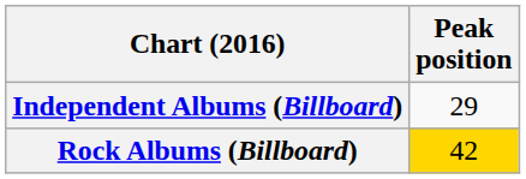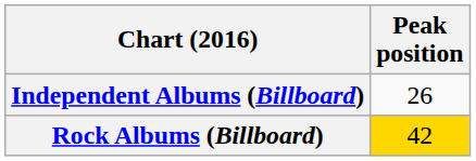Independent Albums (Billboard) | Peak position: 29 -> 26
